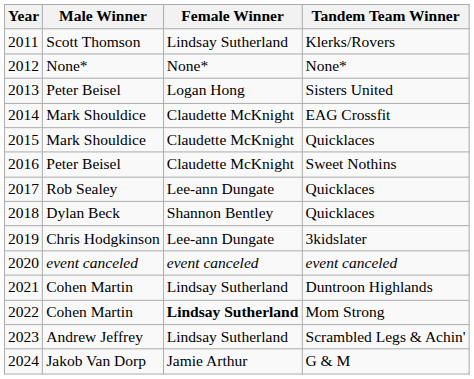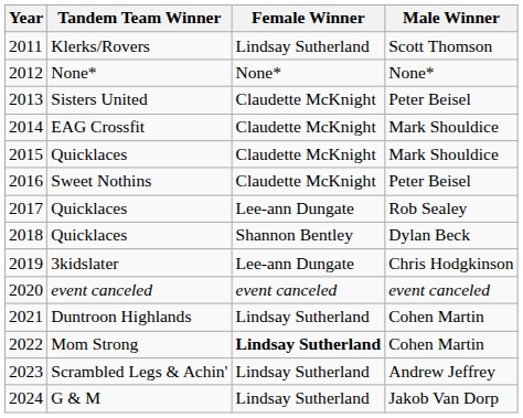columns swapped: Male Winner <-> Tandem Team Winner
2013 | Female Winner: Logan Hong -> Claudette McKnight
2024 | Female Winner: Jamie Arthur -> Lindsay Sutherland
